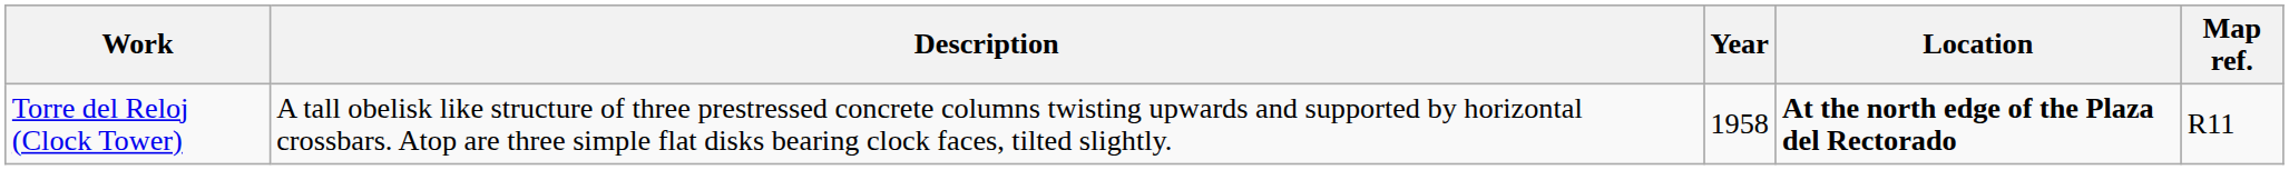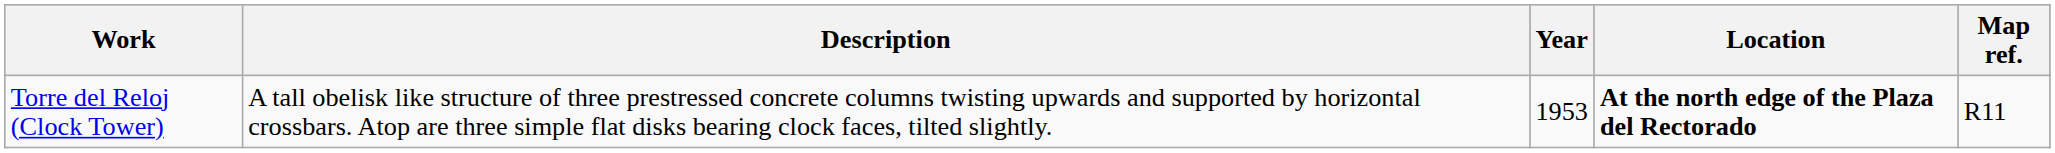Torre del Reloj (Clock Tower) | Year: 1958 -> 1953
